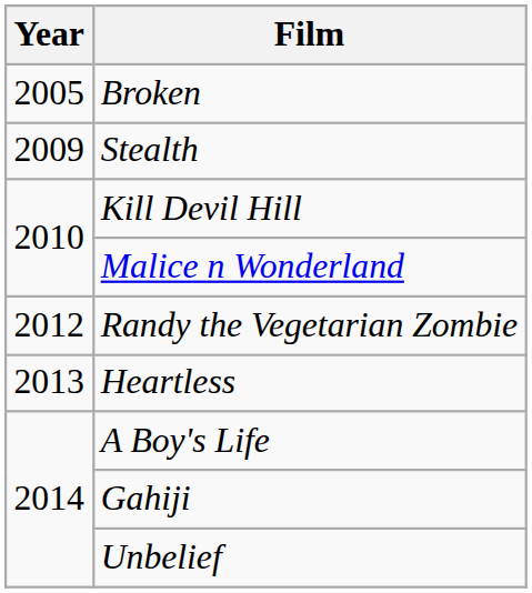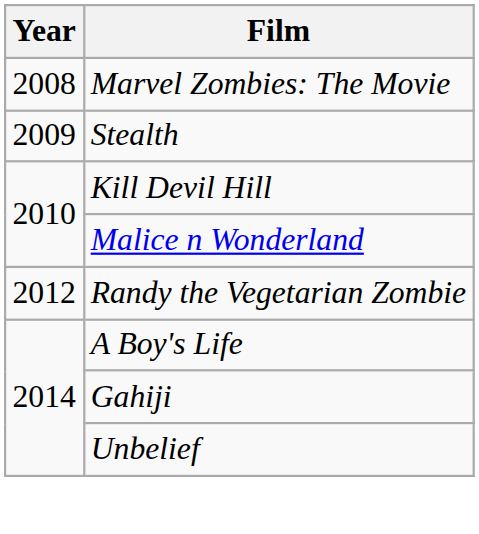- row: 2005 | Broken
+ row: 2008 | Marvel Zombies: The Movie
- row: 2013 | Heartless
